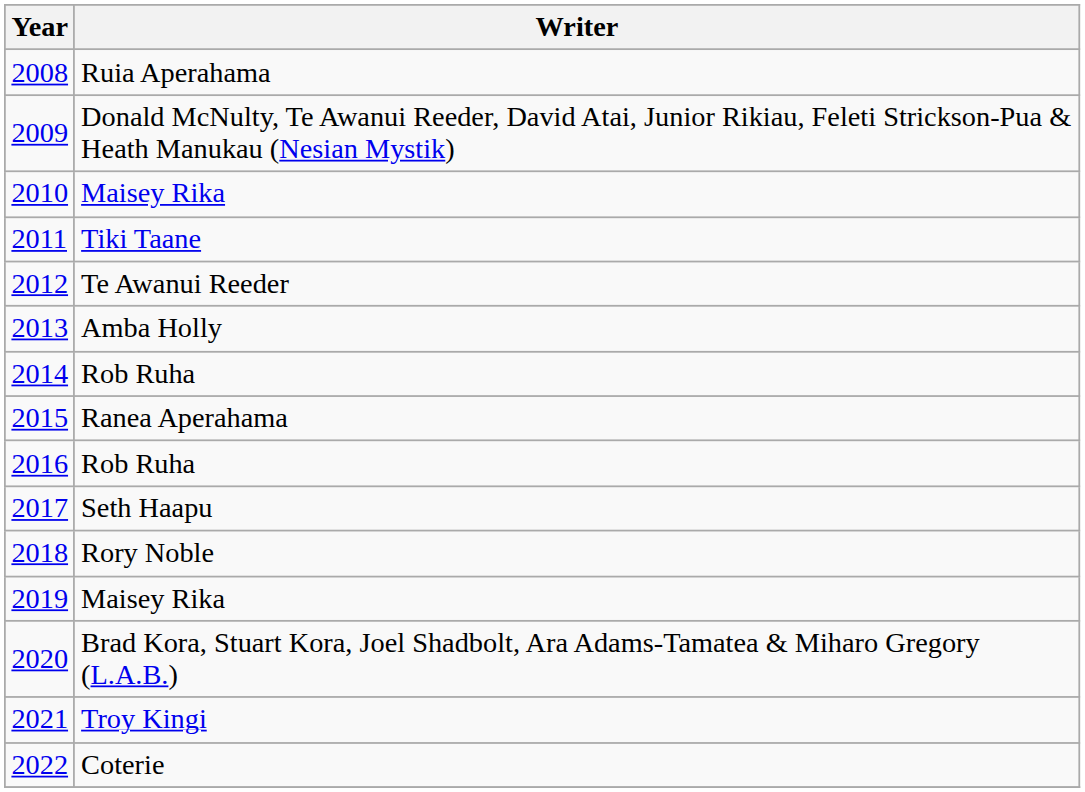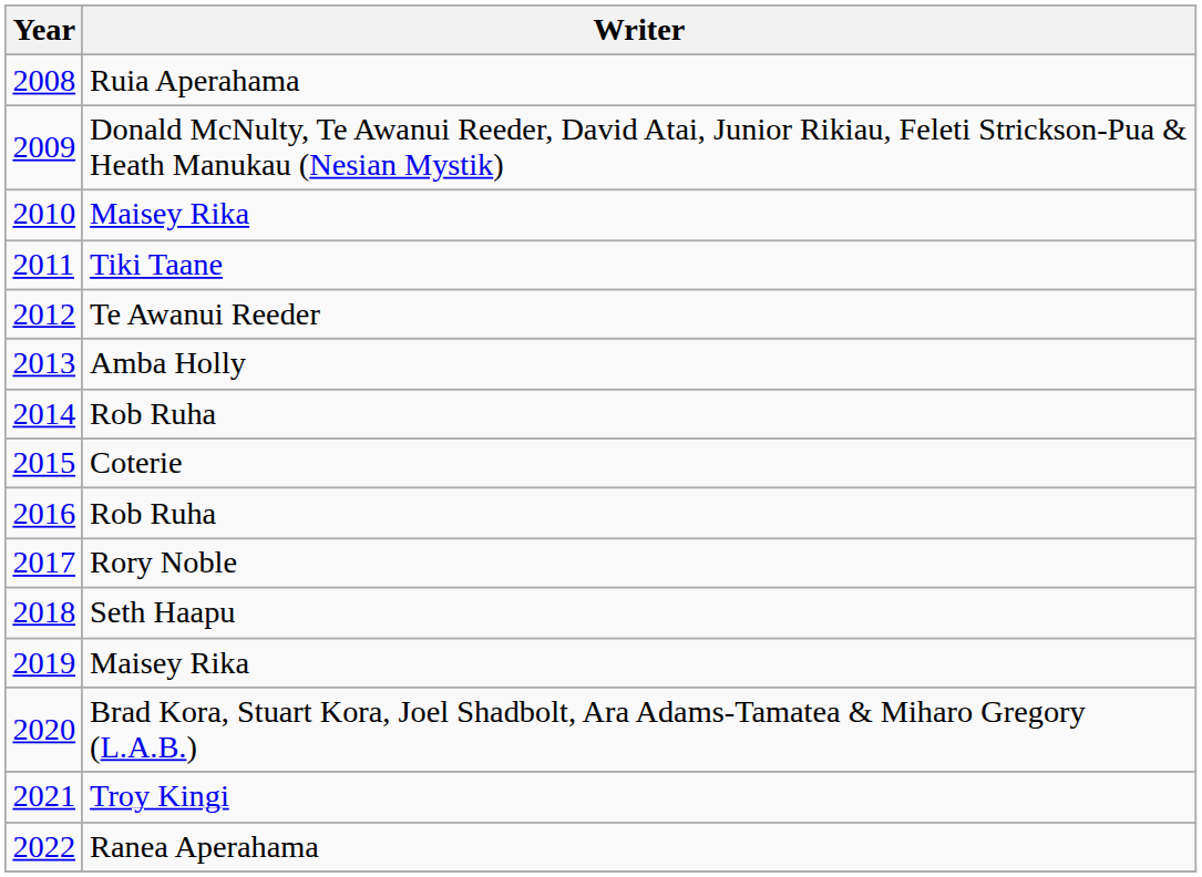2015 | Writer: Ranea Aperahama -> Coterie
2017 | Writer: Seth Haapu -> Rory Noble
2018 | Writer: Rory Noble -> Seth Haapu
2022 | Writer: Coterie -> Ranea Aperahama
